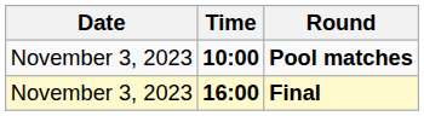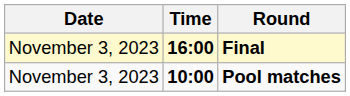rows swapped: Pool matches <-> Final
